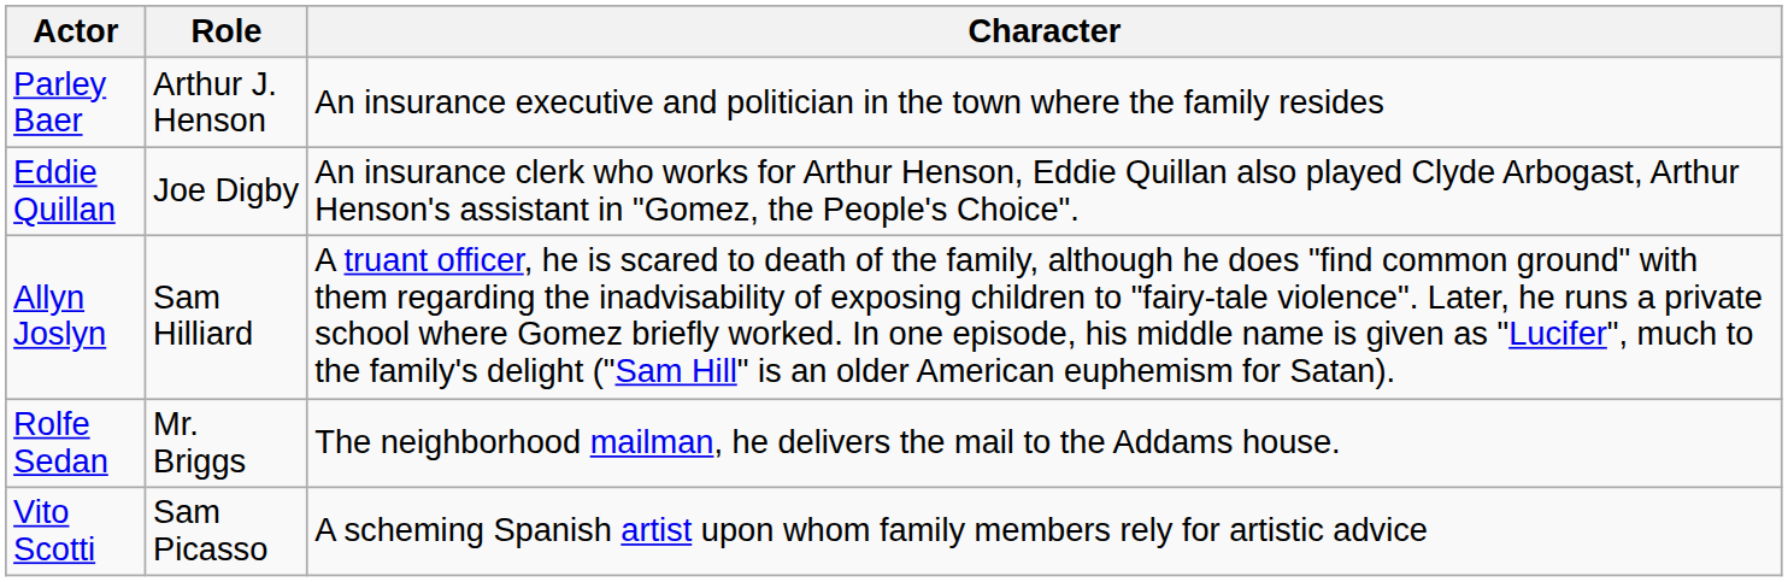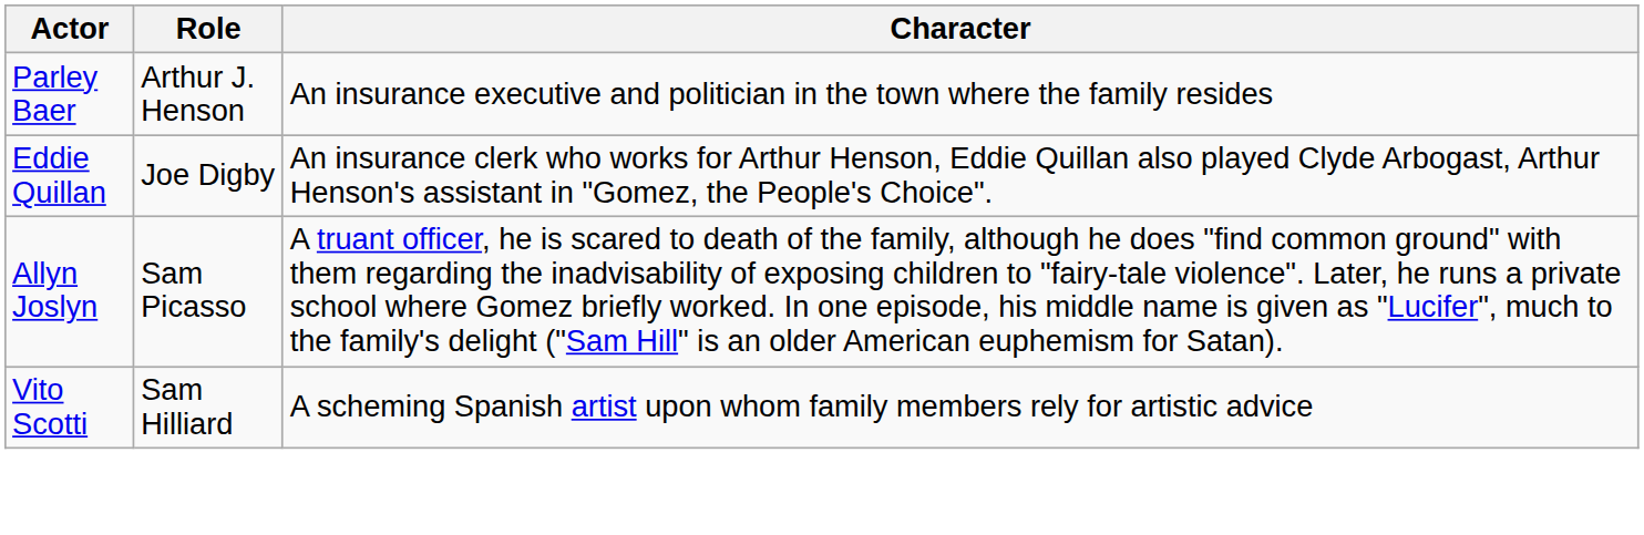Allyn Joslyn | Role: Sam Hilliard -> Sam Picasso
- row: Rolfe Sedan | Mr. Briggs | The neighborhood mailman, he delivers the mail to the Addams house.
Vito Scotti | Role: Sam Picasso -> Sam Hilliard
